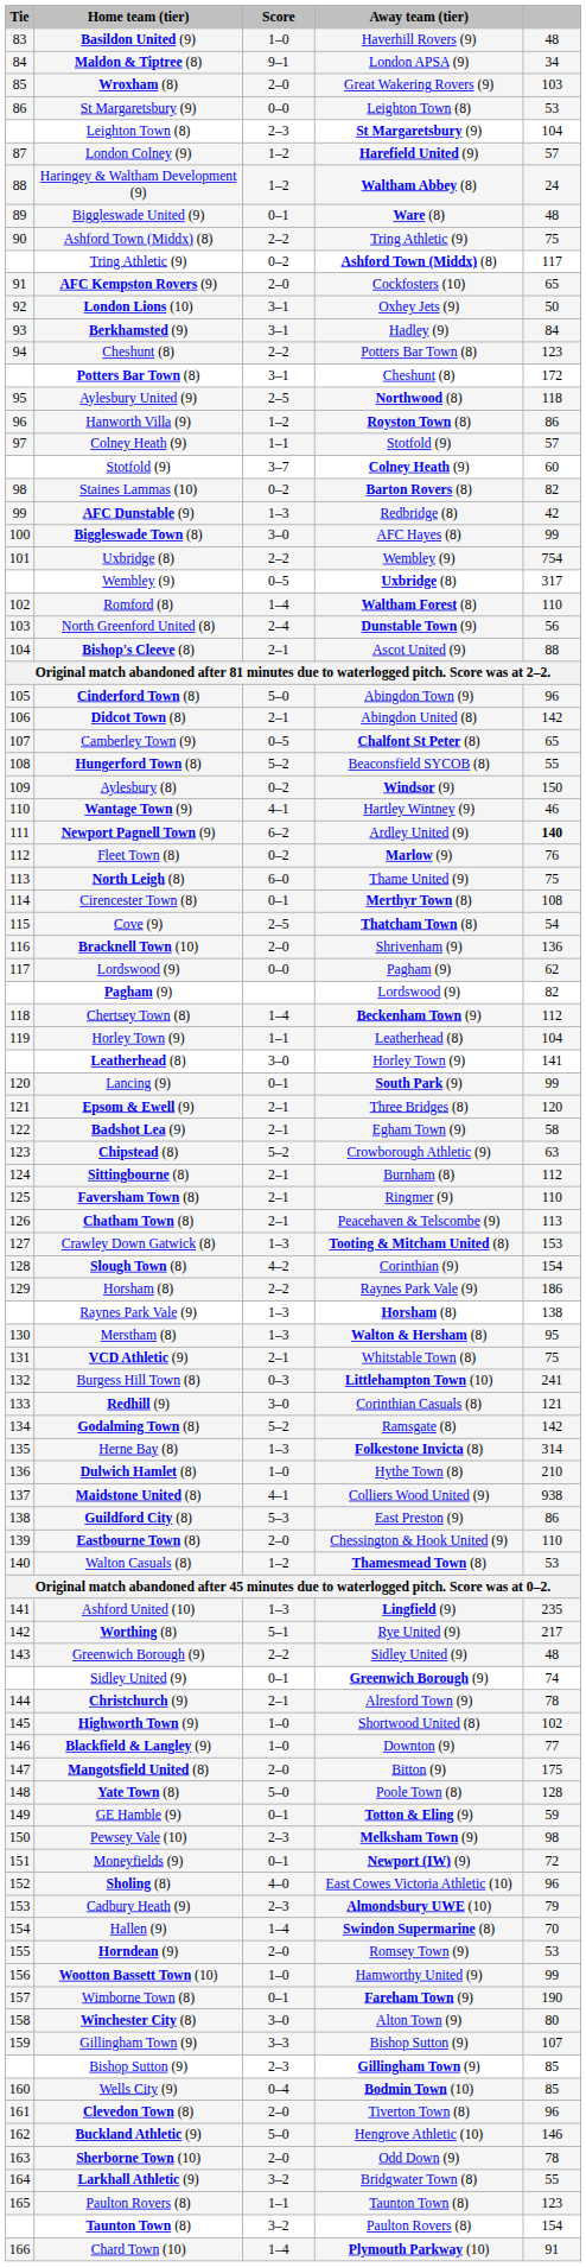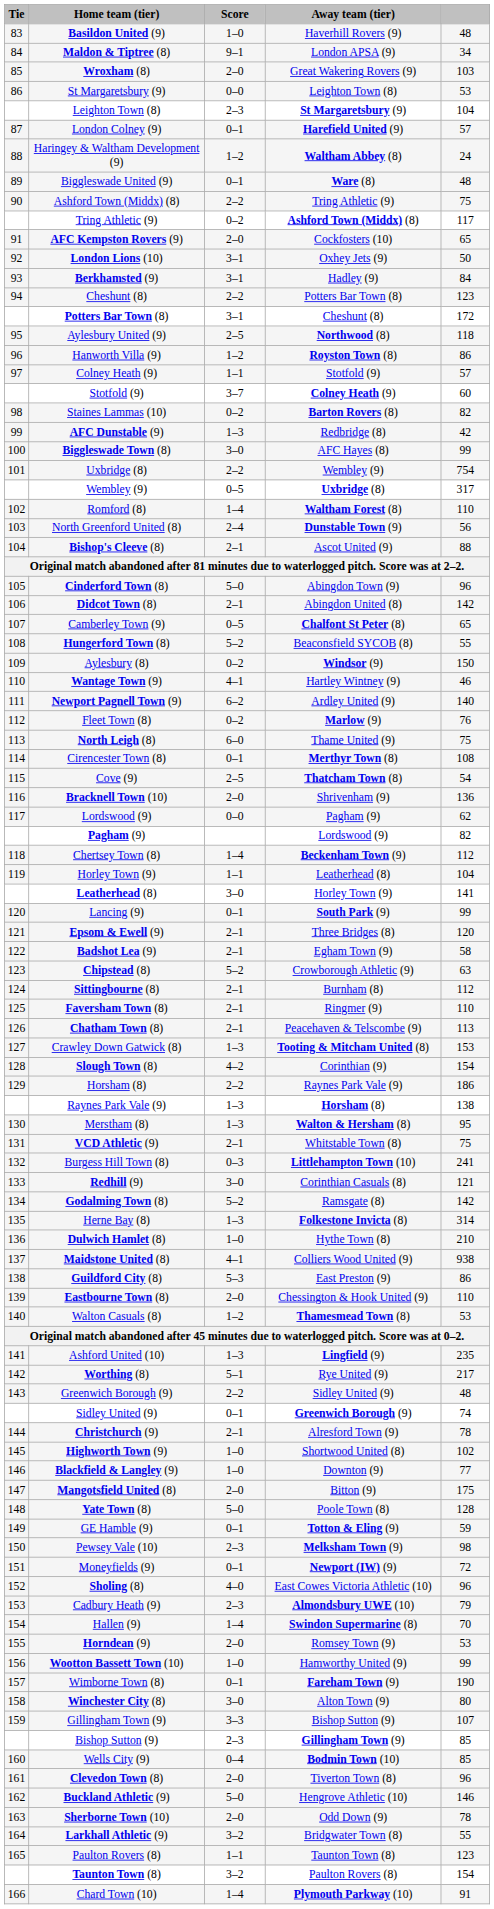London Colney (9) | Score: 1–2 -> 0–1
Newport Pagnell Town (9) | column 5: bold -> normal
